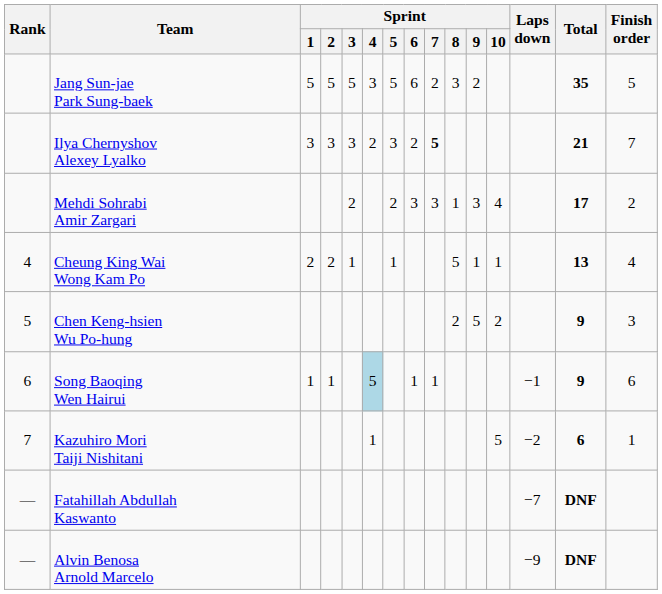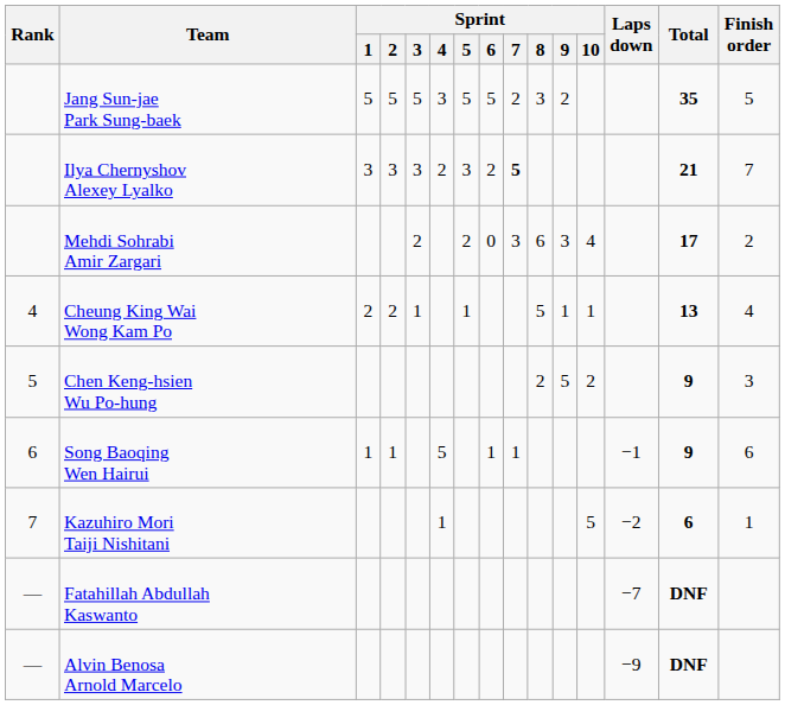Jang Sun-jae Park Sung-baek | Sprint / 6: 6 -> 5
Mehdi Sohrabi Amir Zargari | Sprint / 6: 3 -> 0
Mehdi Sohrabi Amir Zargari | Sprint / 8: 1 -> 6
Song Baoqing Wen Hairui | Sprint / 4: lightblue background -> no background
